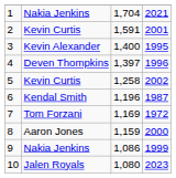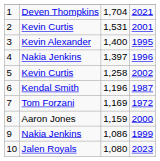1 | column 2: Nakia Jenkins -> Deven Thompkins
2 | column 3: 1,591 -> 1,531
4 | column 2: Deven Thompkins -> Nakia Jenkins
